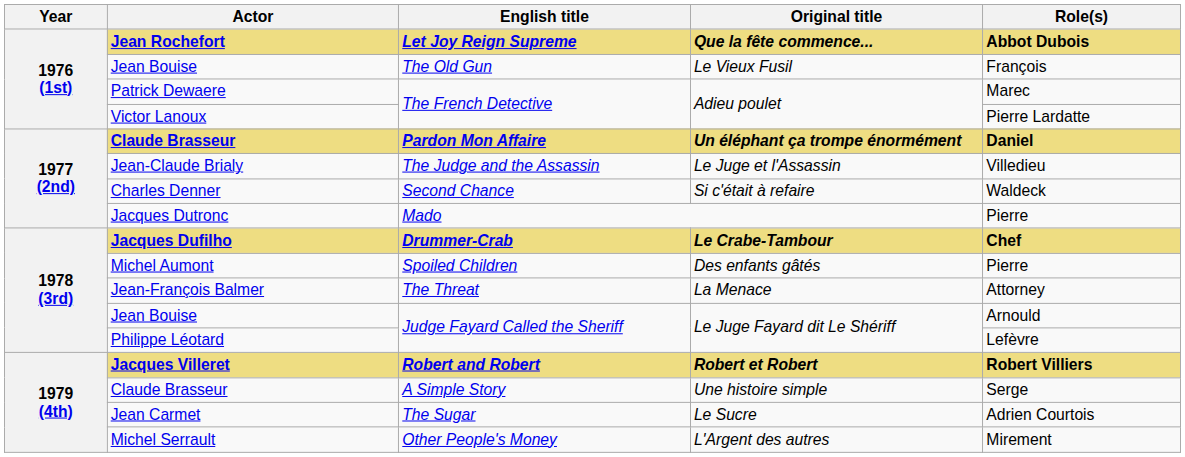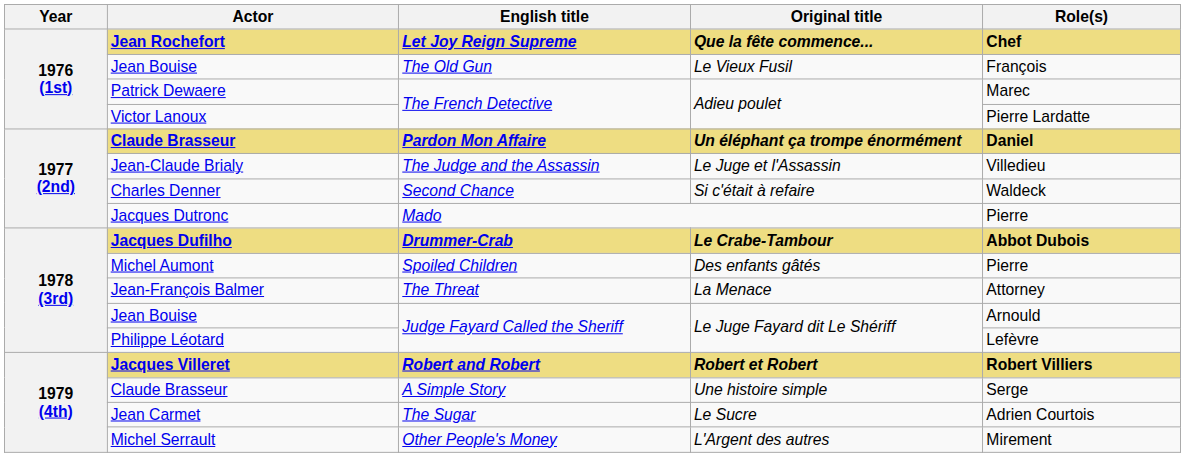Jean Rochefort | Role(s): Abbot Dubois -> Chef
Jacques Dufilho | Role(s): Chef -> Abbot Dubois
